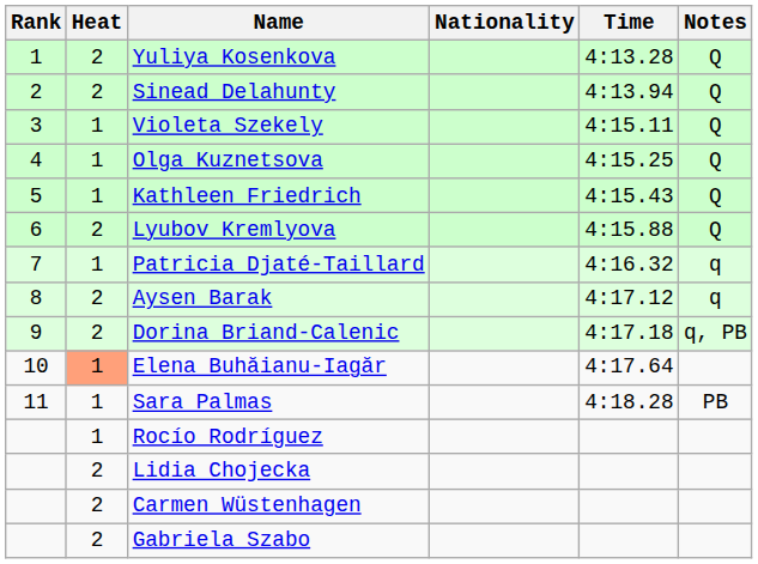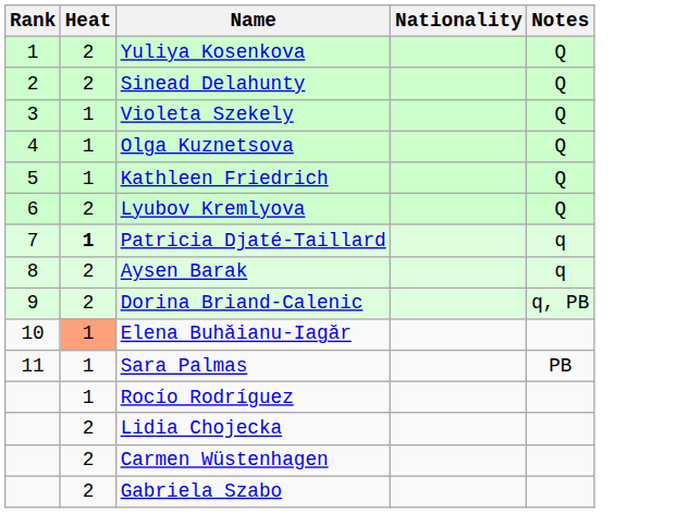- column: Time | 4:13.28 | 4:13.94 | 4:15.11 | 4:15.25 | 4:15.43 | 4:15.88 | 4:16.32 | 4:17.12 | 4:17.18 | 4:17.64 | 4:18.28
Patricia Djaté-Taillard | Heat: normal -> bold
